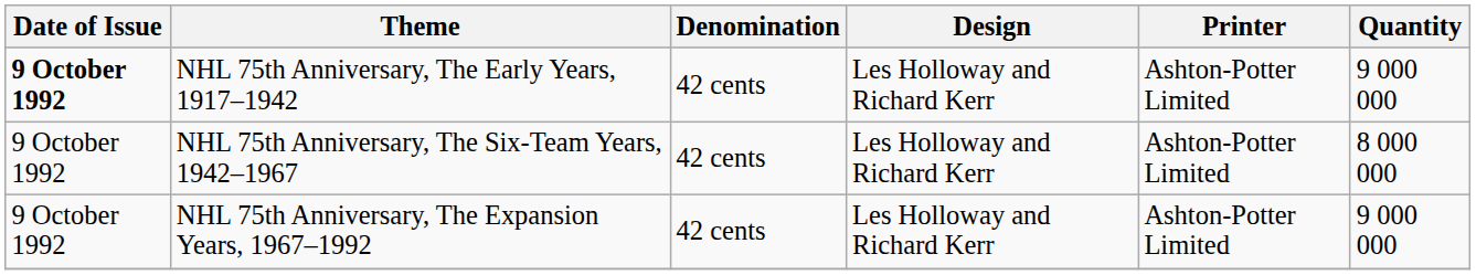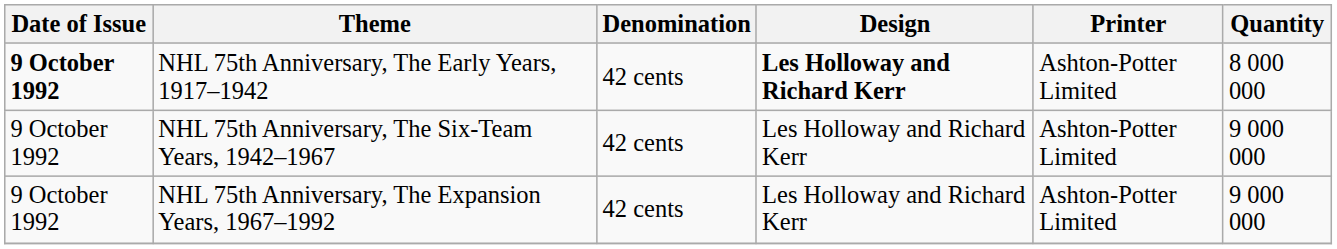NHL 75th Anniversary, The Early Years, 1917–1942 | Design: normal -> bold
NHL 75th Anniversary, The Early Years, 1917–1942 | Quantity: 9 000 000 -> 8 000 000
NHL 75th Anniversary, The Six-Team Years, 1942–1967 | Quantity: 8 000 000 -> 9 000 000
